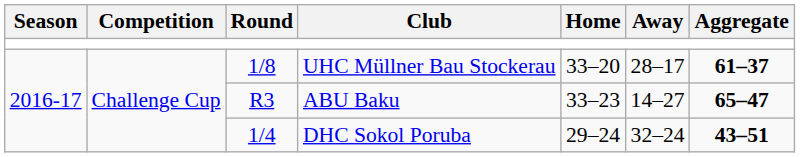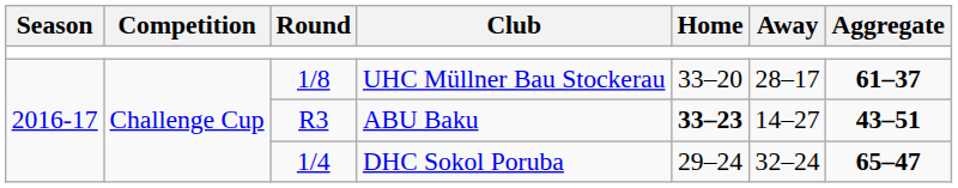ABU Baku | Home: normal -> bold
ABU Baku | Aggregate: 65–47 -> 43–51
DHC Sokol Poruba | Aggregate: 43–51 -> 65–47
